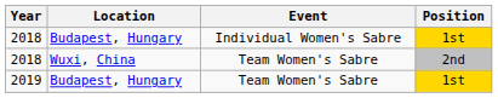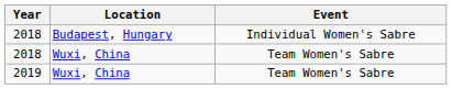- column: Position | 1st | 2nd | 1st
2019 | Location: Budapest, Hungary -> Wuxi, China
